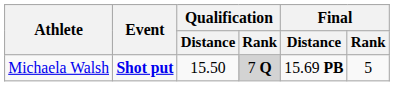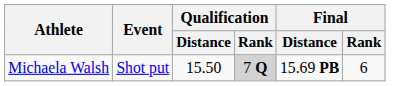Michaela Walsh | Event: bold -> normal
Michaela Walsh | Final / Rank: 5 -> 6
